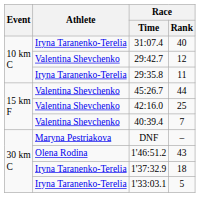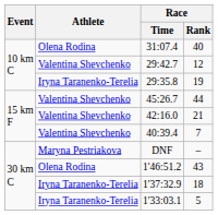31:07.4 | Athlete: Iryna Taranenko-Terelia -> Olena Rodina
29:35.8 | Race / Rank: 11 -> 19
42:16.0 | Race / Rank: 25 -> 21
